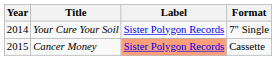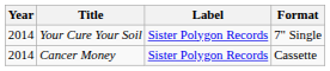Cancer Money | Year: 2015 -> 2014
Cancer Money | Label: lightsalmon background -> no background
